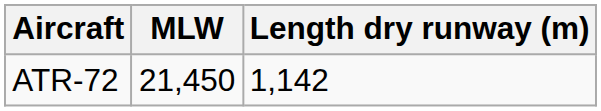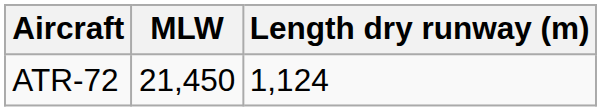ATR-72 | Length dry runway (m): 1,142 -> 1,124
